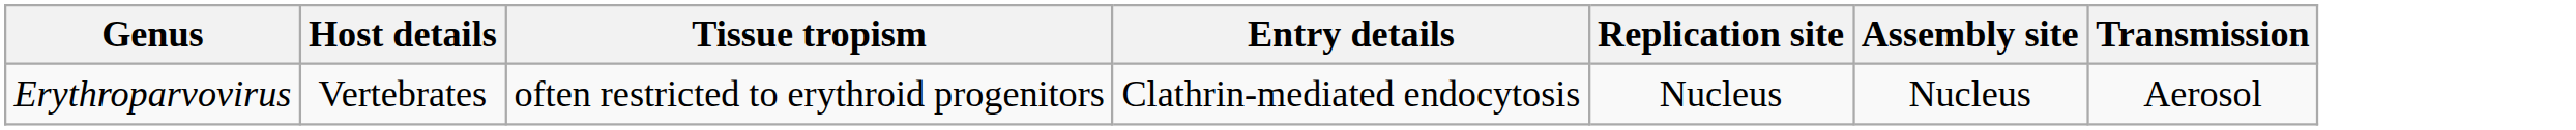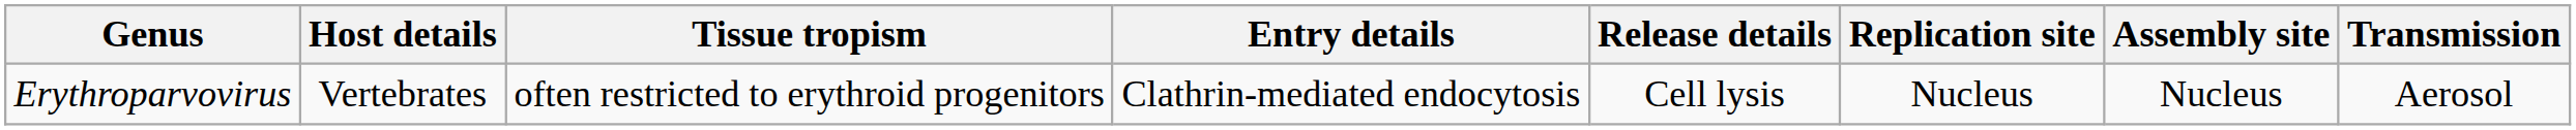+ column: Release details | Cell lysis
